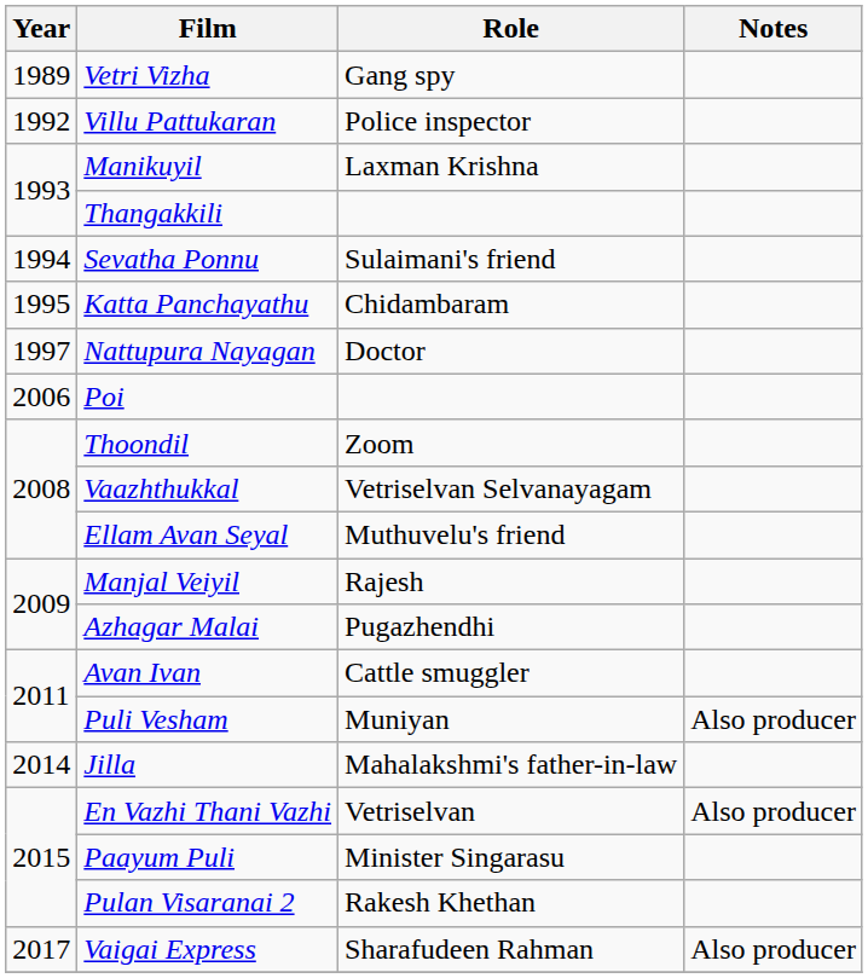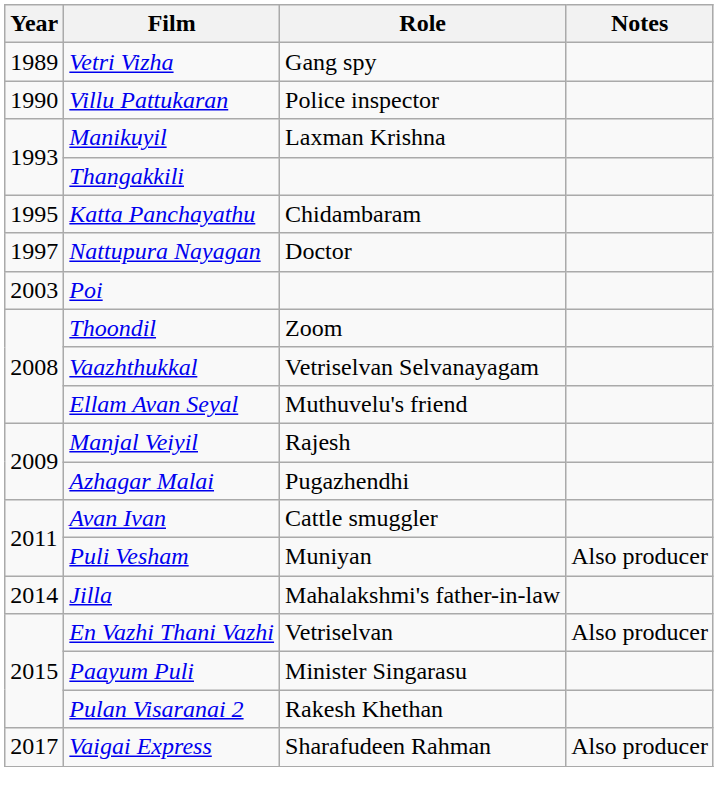Villu Pattukaran | Year: 1992 -> 1990
- row: 1994 | Sevatha Ponnu | Sulaimani's friend
Poi | Year: 2006 -> 2003
